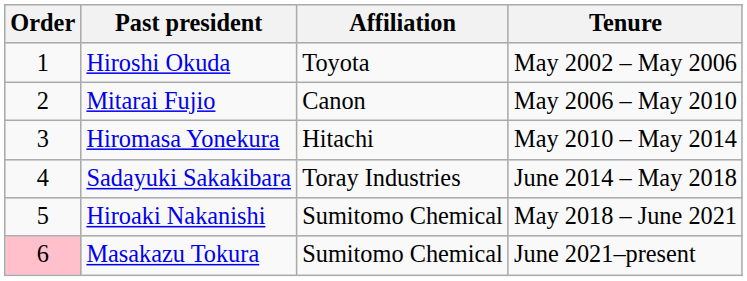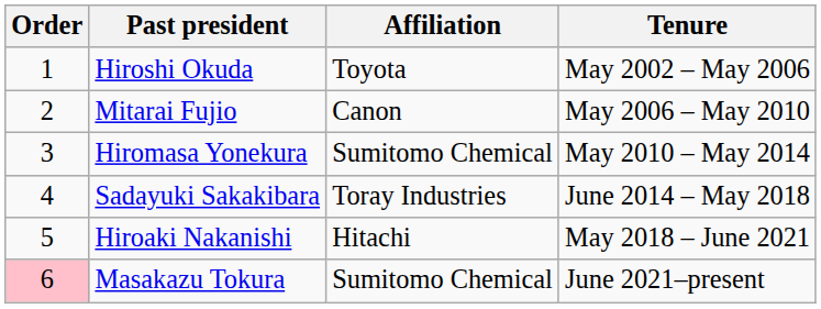Hiromasa Yonekura | Affiliation: Hitachi -> Sumitomo Chemical
Hiroaki Nakanishi | Affiliation: Sumitomo Chemical -> Hitachi
